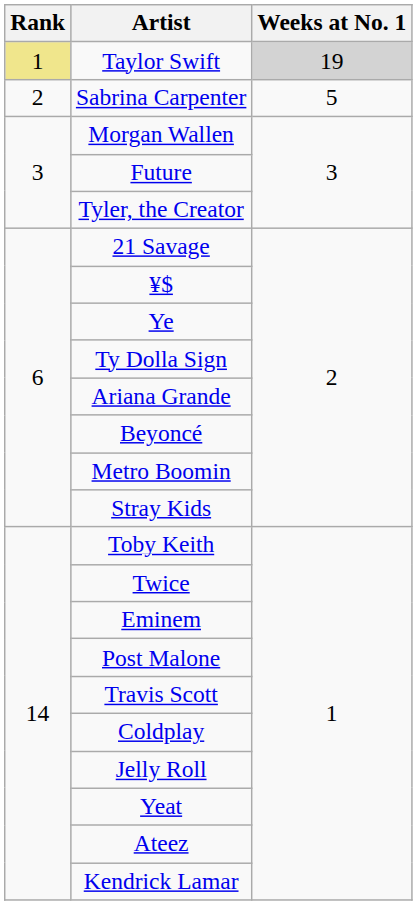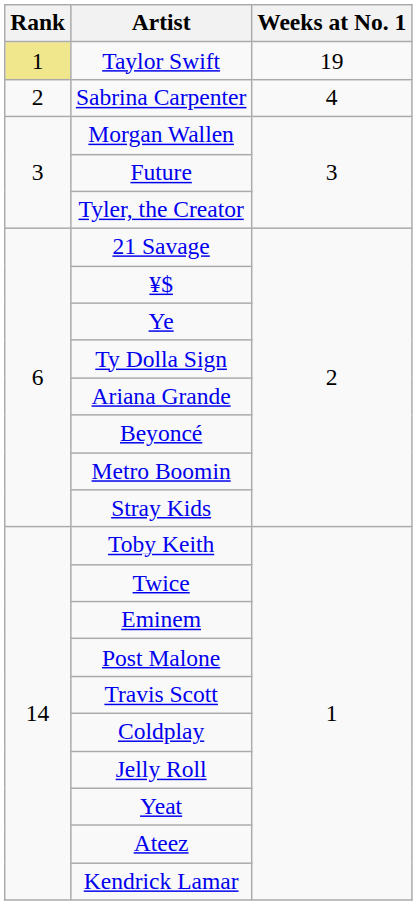Taylor Swift | Weeks at No. 1: lightgrey background -> no background
Sabrina Carpenter | Weeks at No. 1: 5 -> 4
